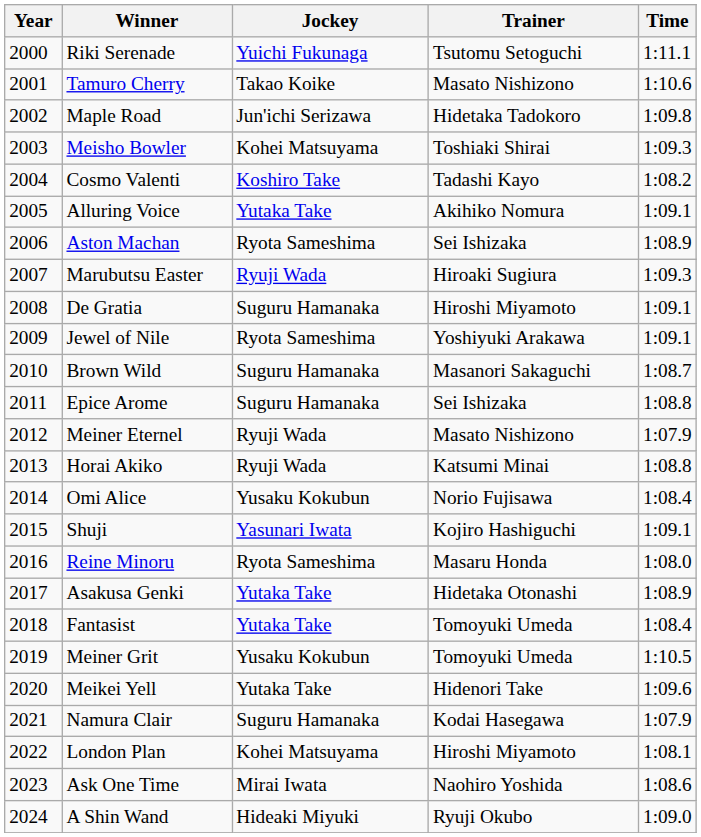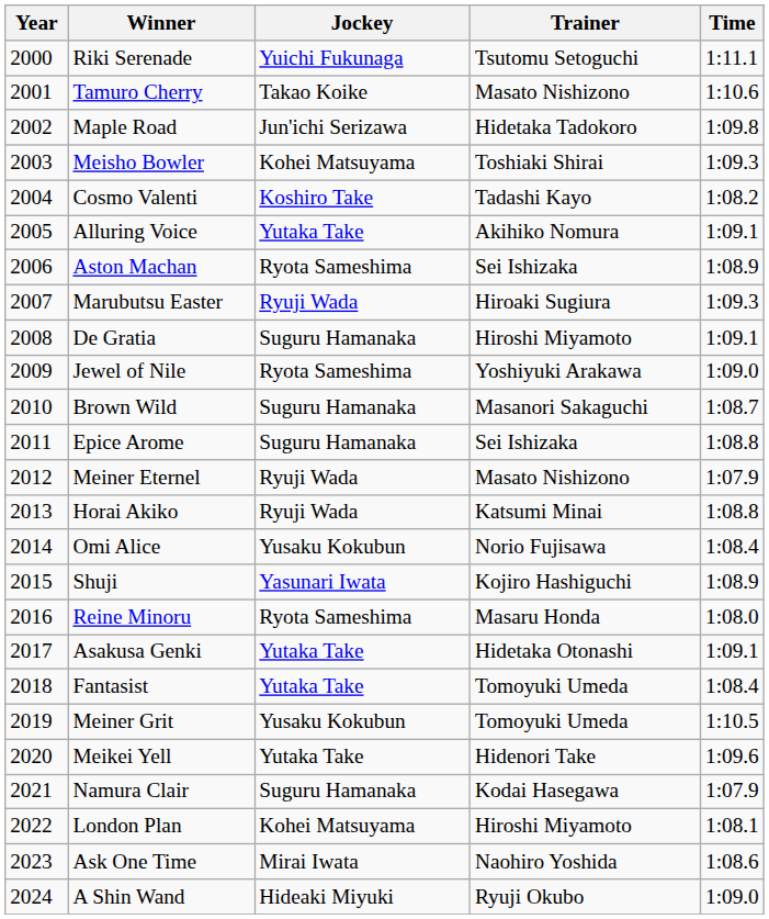Jewel of Nile | Time: 1:09.1 -> 1:09.0
Shuji | Time: 1:09.1 -> 1:08.9
Asakusa Genki | Time: 1:08.9 -> 1:09.1
